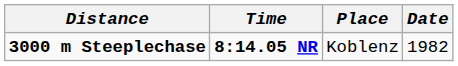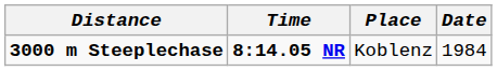3000 m Steeplechase | Date: 1982 -> 1984
